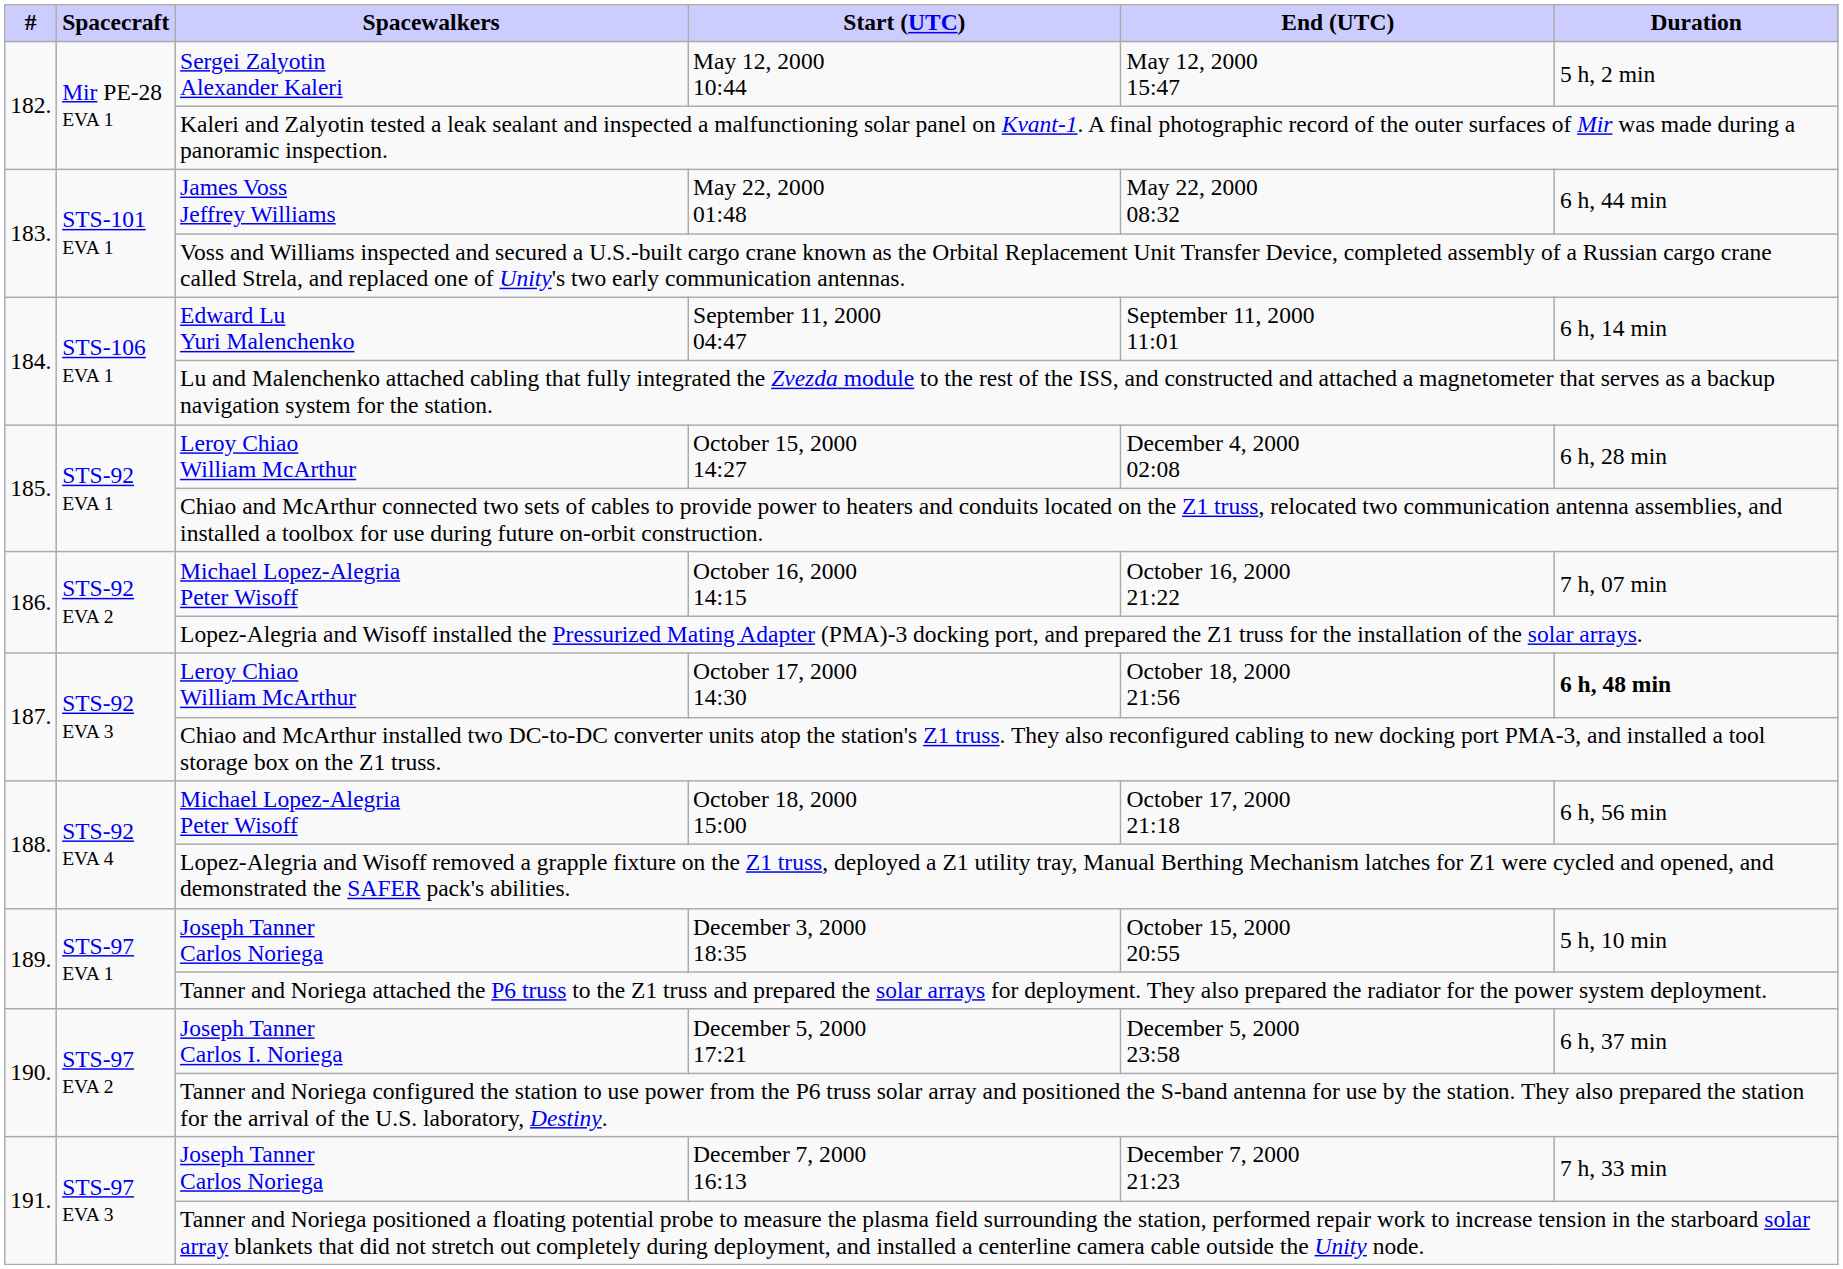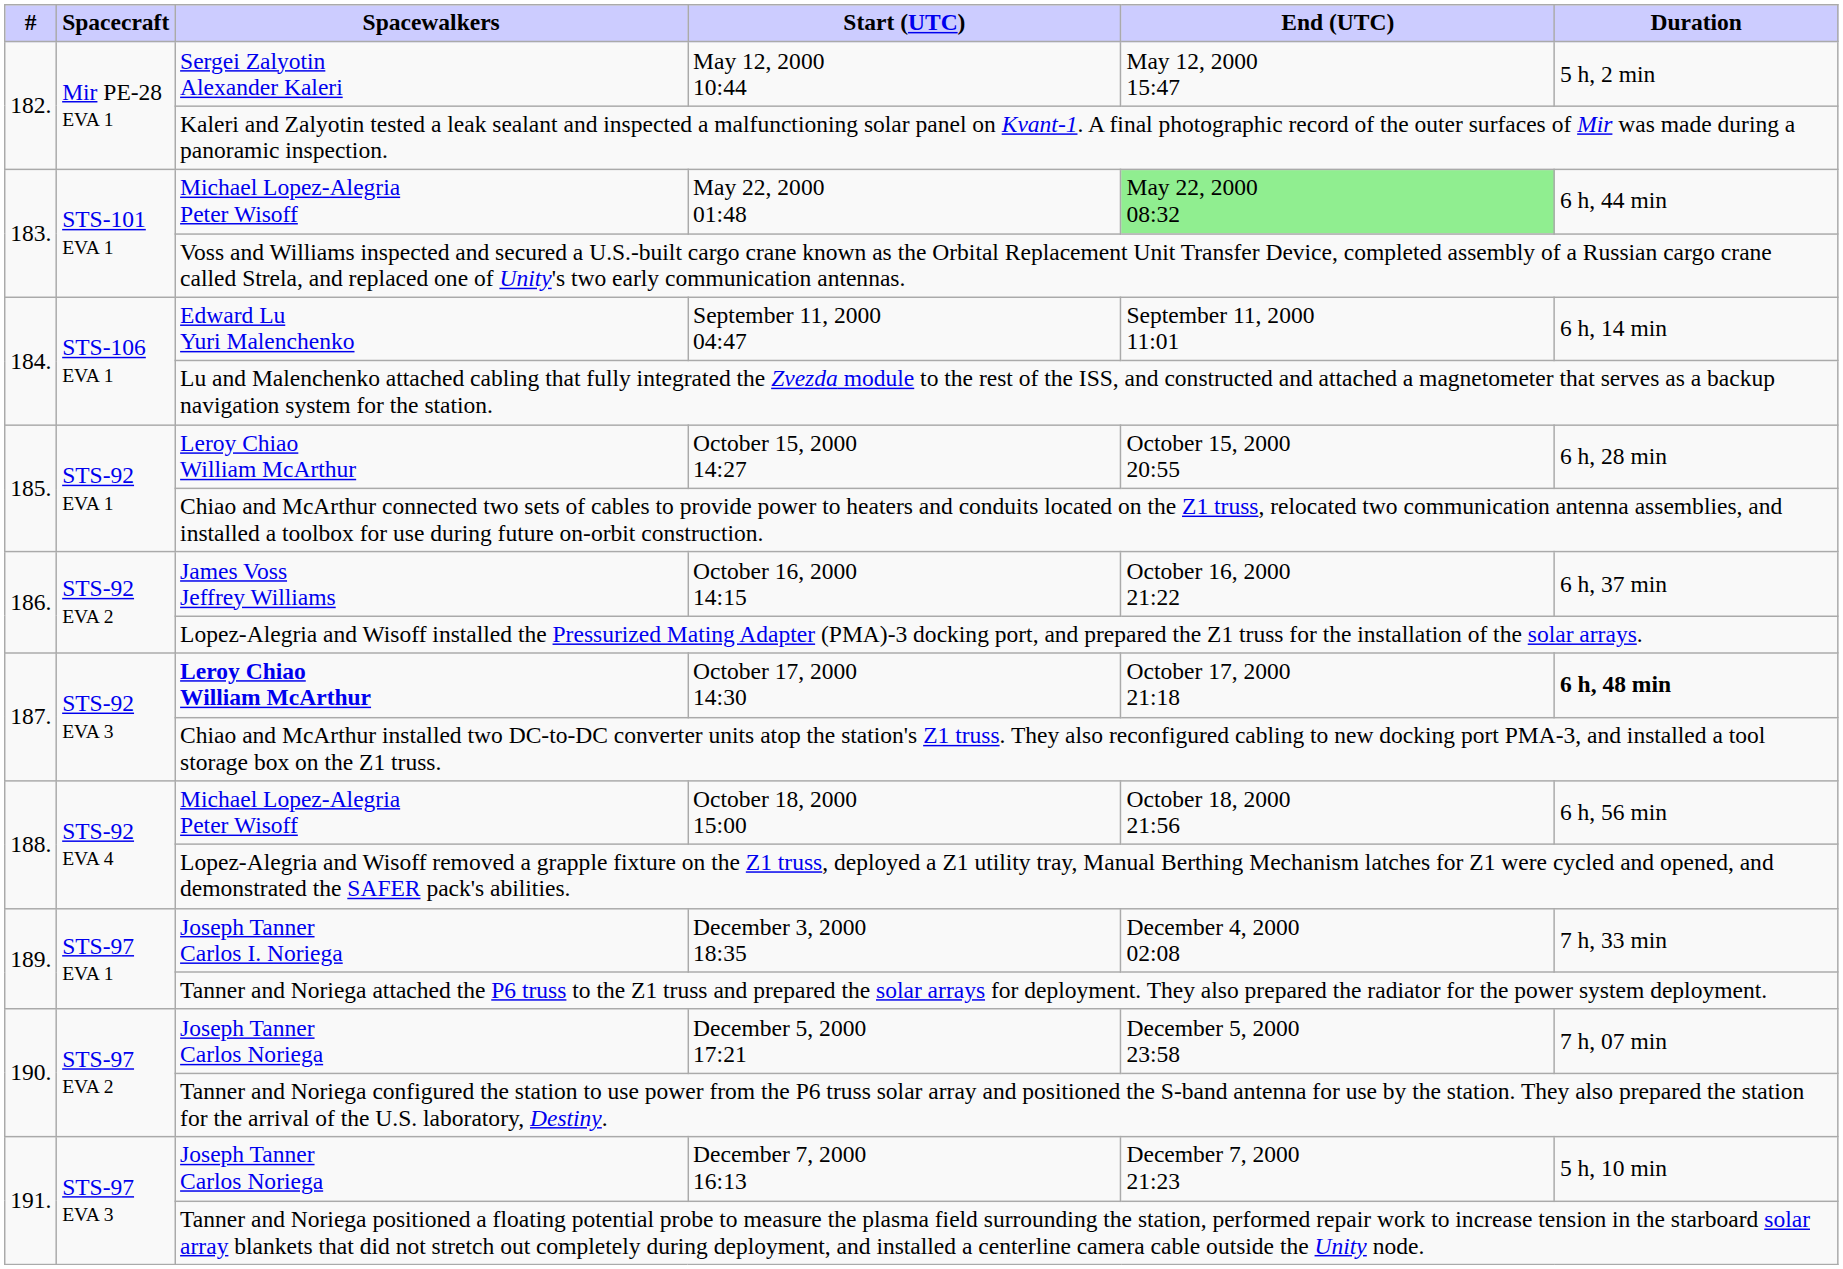May 22, 2000 01:48 | Spacewalkers: James Voss Jeffrey Williams -> Michael Lopez-Alegria Peter Wisoff
May 22, 2000 01:48 | End (UTC): no background -> lightgreen background
October 15, 2000 14:27 | End (UTC): December 4, 2000 02:08 -> October 15, 2000 20:55
October 16, 2000 14:15 | Spacewalkers: Michael Lopez-Alegria Peter Wisoff -> James Voss Jeffrey Williams
October 16, 2000 14:15 | Duration: 7 h, 07 min -> 6 h, 37 min
October 17, 2000 14:30 | Spacewalkers: normal -> bold
October 17, 2000 14:30 | End (UTC): October 18, 2000 21:56 -> October 17, 2000 21:18
October 18, 2000 15:00 | End (UTC): October 17, 2000 21:18 -> October 18, 2000 21:56
December 3, 2000 18:35 | Spacewalkers: Joseph Tanner Carlos Noriega -> Joseph Tanner Carlos I. Noriega
December 3, 2000 18:35 | End (UTC): October 15, 2000 20:55 -> December 4, 2000 02:08
December 3, 2000 18:35 | Duration: 5 h, 10 min -> 7 h, 33 min
December 5, 2000 17:21 | Spacewalkers: Joseph Tanner Carlos I. Noriega -> Joseph Tanner Carlos Noriega
December 5, 2000 17:21 | Duration: 6 h, 37 min -> 7 h, 07 min
December 7, 2000 16:13 | Duration: 7 h, 33 min -> 5 h, 10 min
